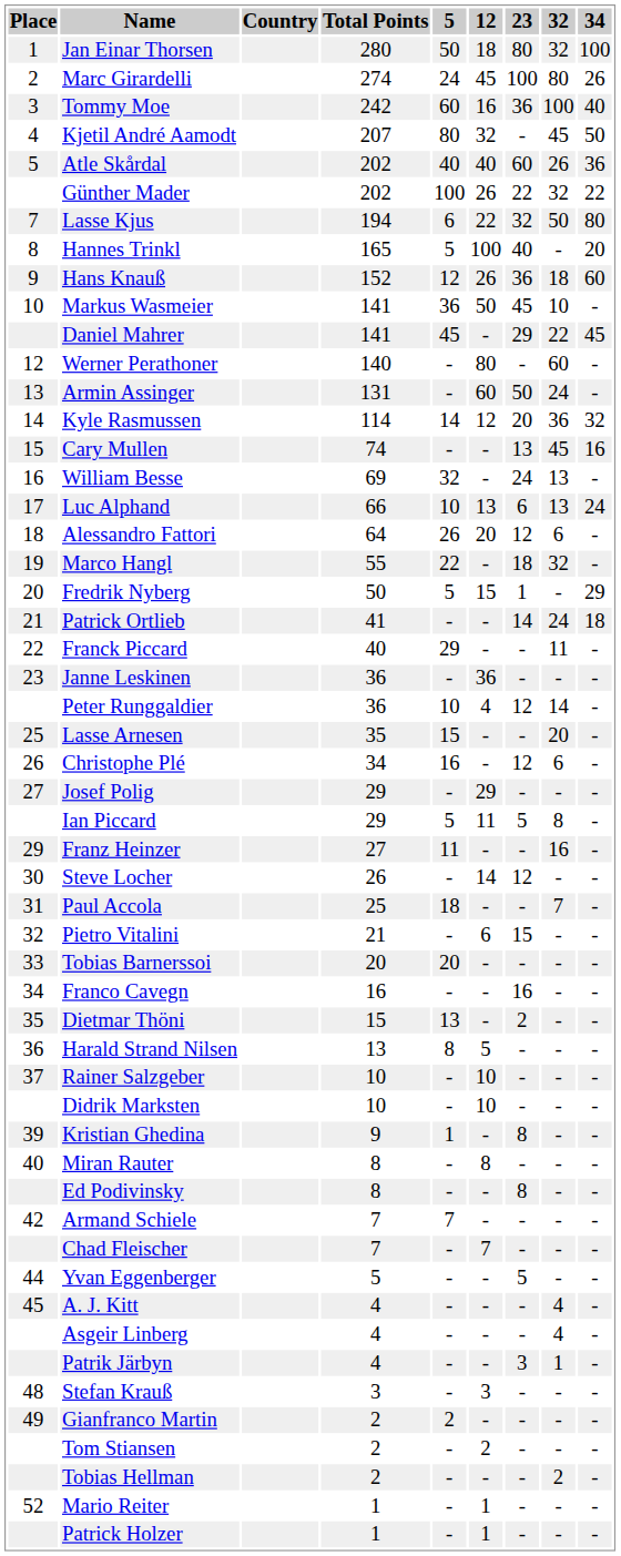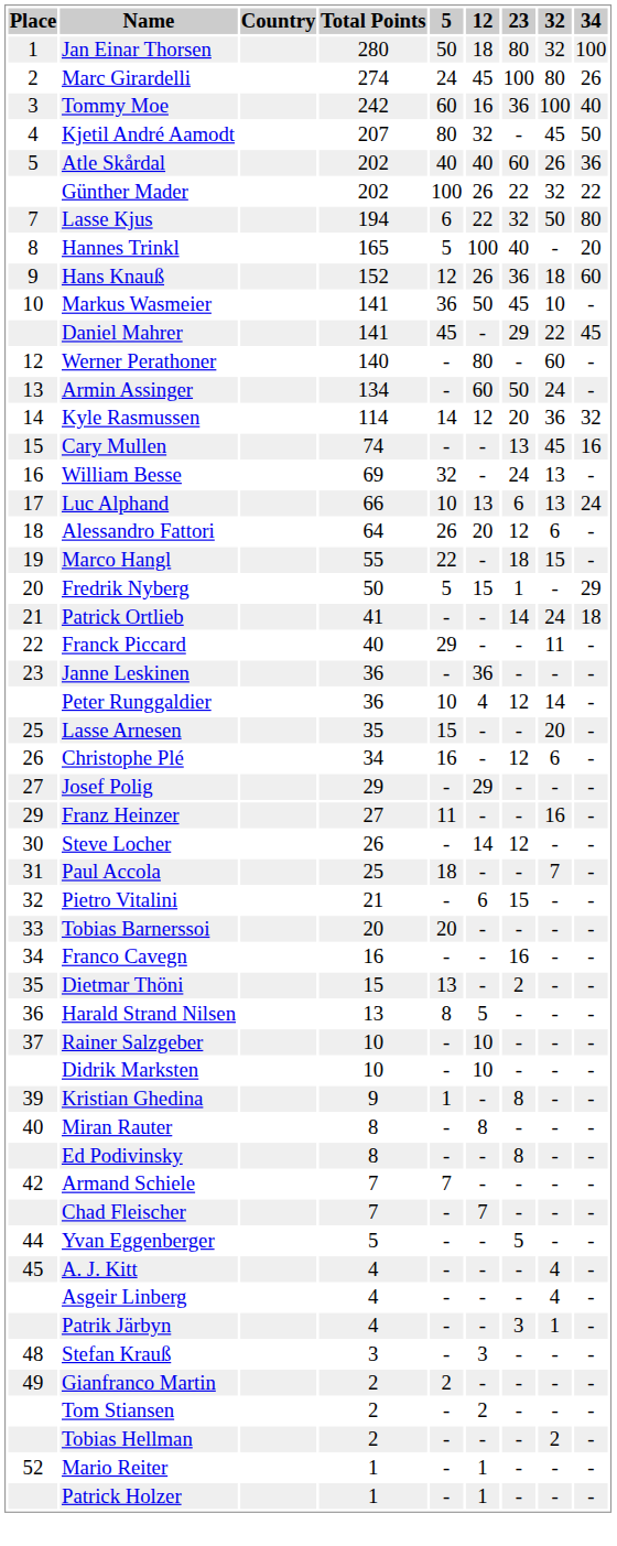Armin Assinger | Total Points: 131 -> 134
Marco Hangl | 32: 32 -> 15
- row: Ian Piccard | 29 | 5 | 11 | 5 | 8 | -
